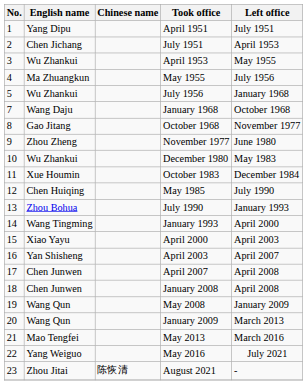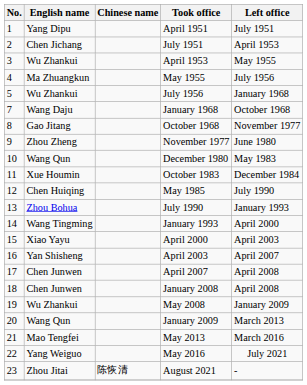December 1980 | English name: Wu Zhankui -> Wang Qun
May 2008 | English name: Wang Qun -> Wu Zhankui
